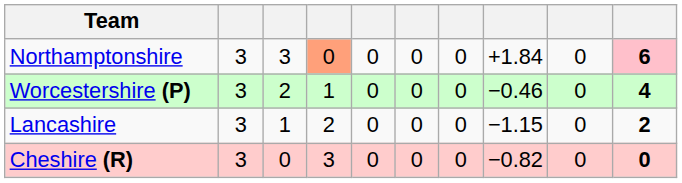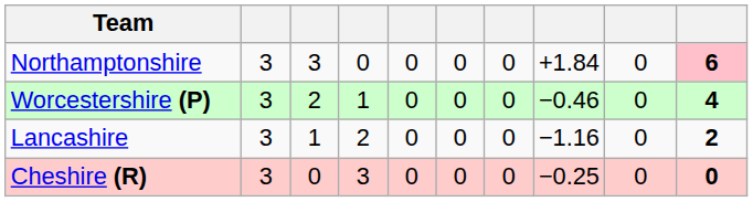Northamptonshire | column 4: lightsalmon background -> no background
Lancashire | column 8: −1.15 -> −1.16
Cheshire (R) | column 8: −0.82 -> −0.25
